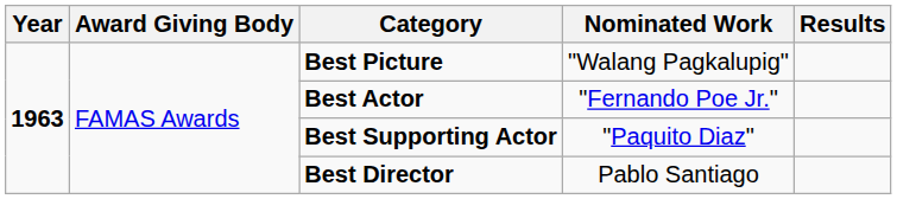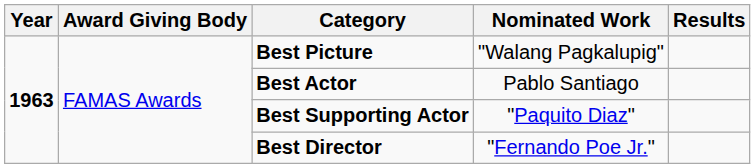Best Actor | Nominated Work: "Fernando Poe Jr." -> Pablo Santiago
Best Director | Nominated Work: Pablo Santiago -> "Fernando Poe Jr."
